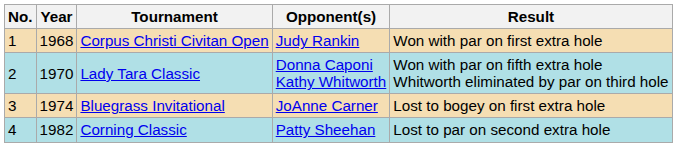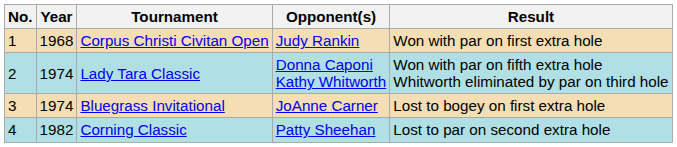Lady Tara Classic | Year: 1970 -> 1974
